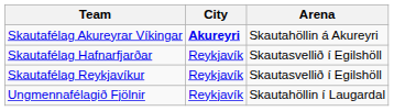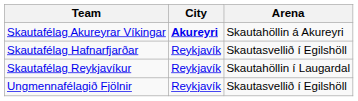Skautafélag Reykjavíkur | Arena: Skautasvellið í Egilshöll -> Skautahöllin í Laugardal
Ungmennafélagið Fjölnir | Arena: Skautahöllin í Laugardal -> Skautasvellið í Egilshöll
